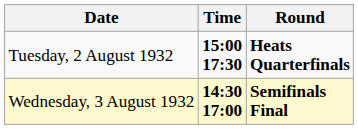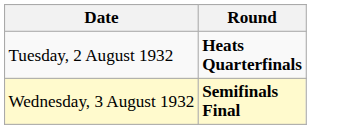- column: Time | 15:00 17:30 | 14:30 17:00
